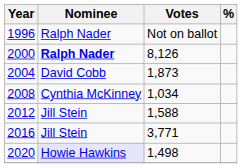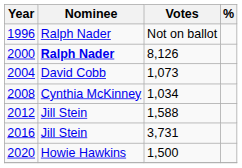2004 | Votes: 1,873 -> 1,073
2016 | Votes: 3,771 -> 3,731
2020 | Nominee: lavender background -> no background
2020 | Votes: 1,498 -> 1,500
